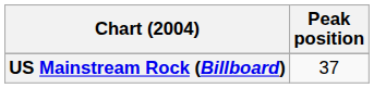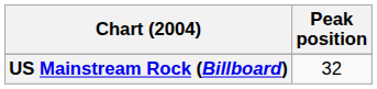US Mainstream Rock (Billboard) | Peak position: 37 -> 32
